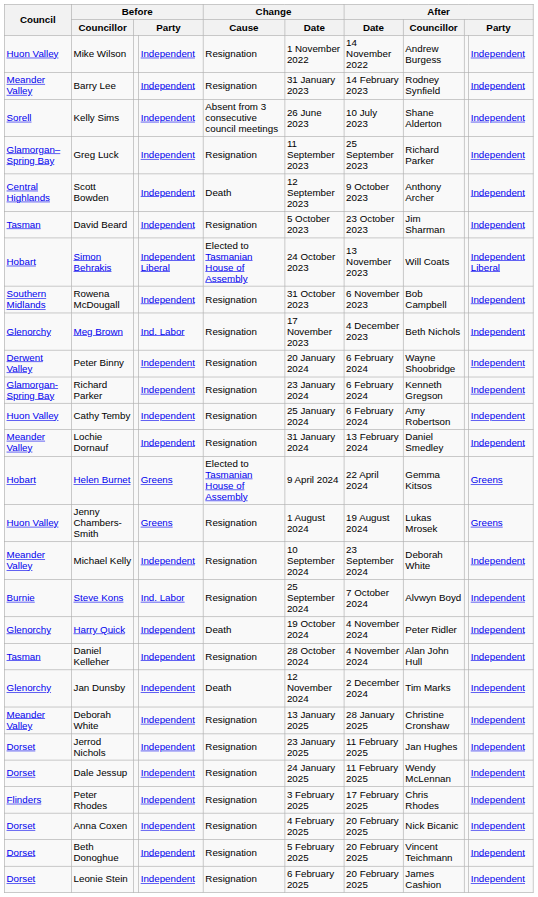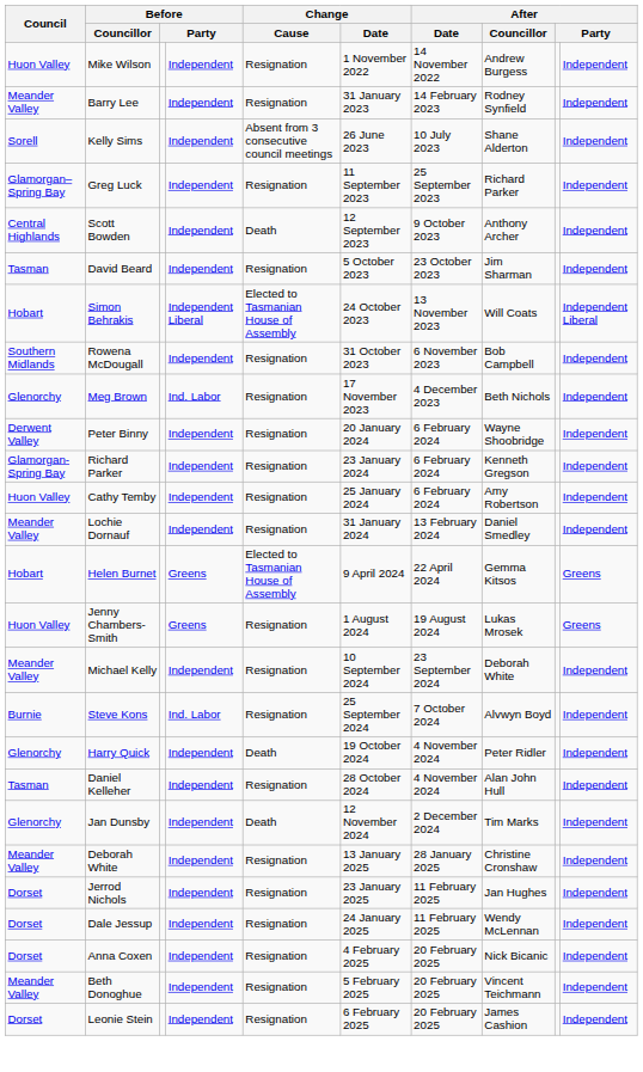- row: Flinders | Peter Rhodes | Independent | Resignation | 3 February 2025 | 17 February 2025 | Chris Rhodes | Independent
Beth Donoghue | Council: Dorset -> Meander Valley
